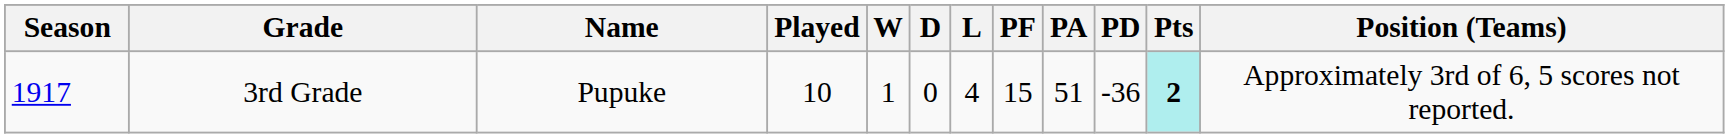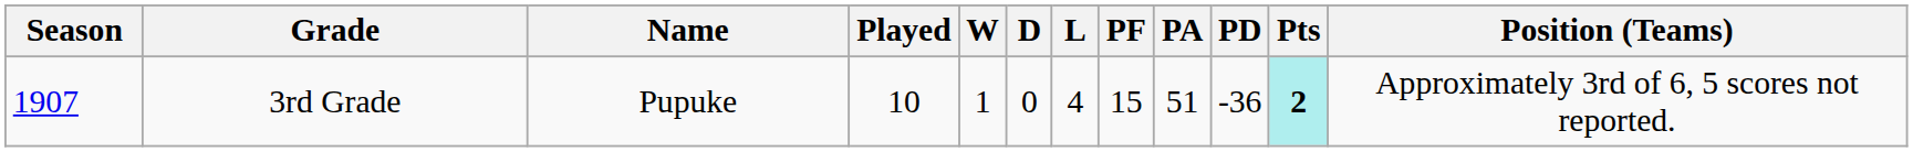3rd Grade | Season: 1917 -> 1907
